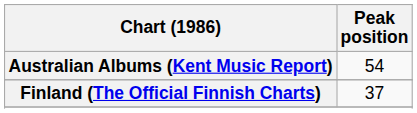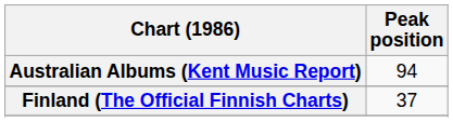Australian Albums (Kent Music Report) | Peak position: 54 -> 94
